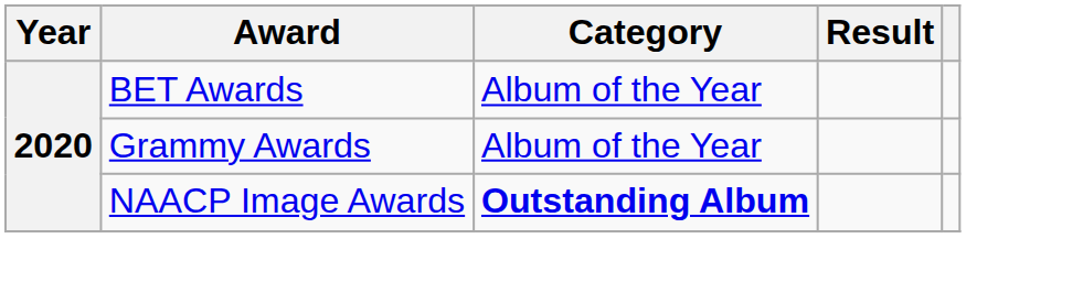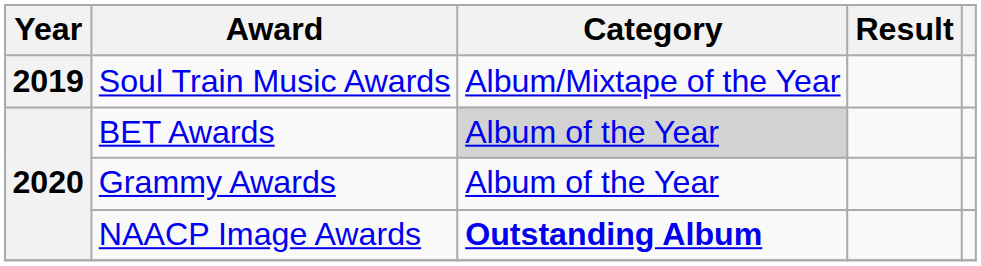+ row: 2019 | Soul Train Music Awards | Album/Mixtape of the Year
BET Awards | Category: no background -> lightgrey background
